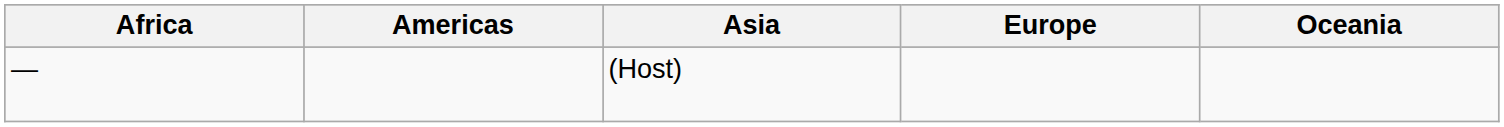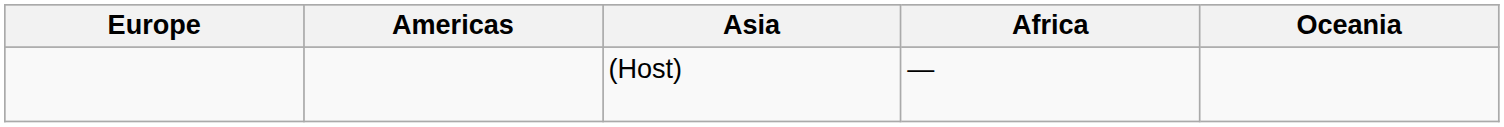columns swapped: Africa <-> Europe
